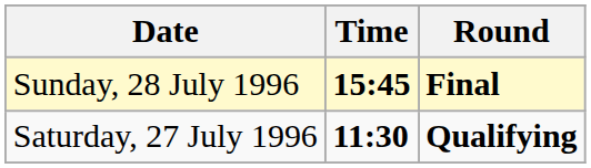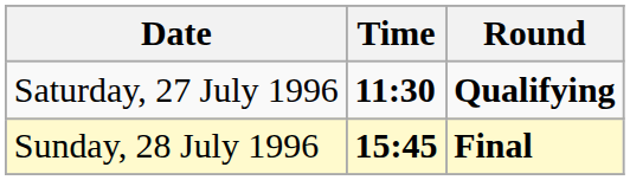rows swapped: Saturday, 27 July 1996 <-> Sunday, 28 July 1996
